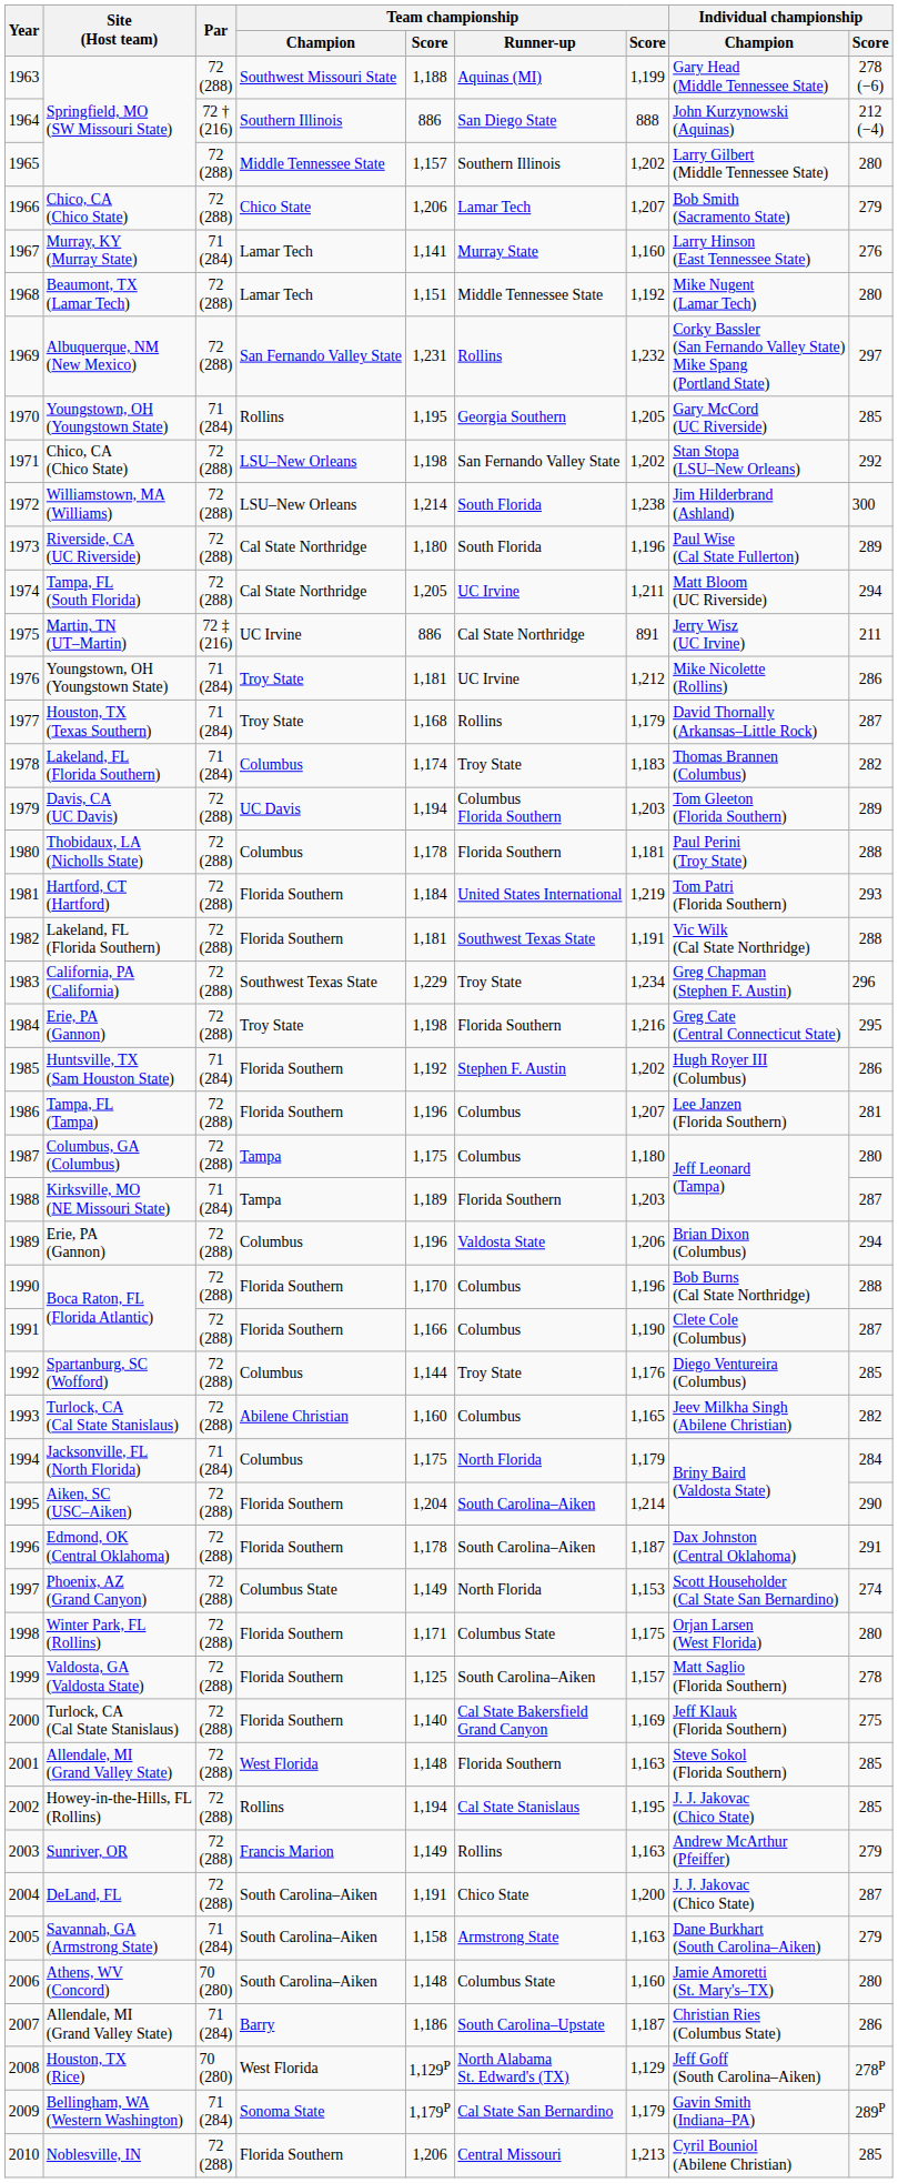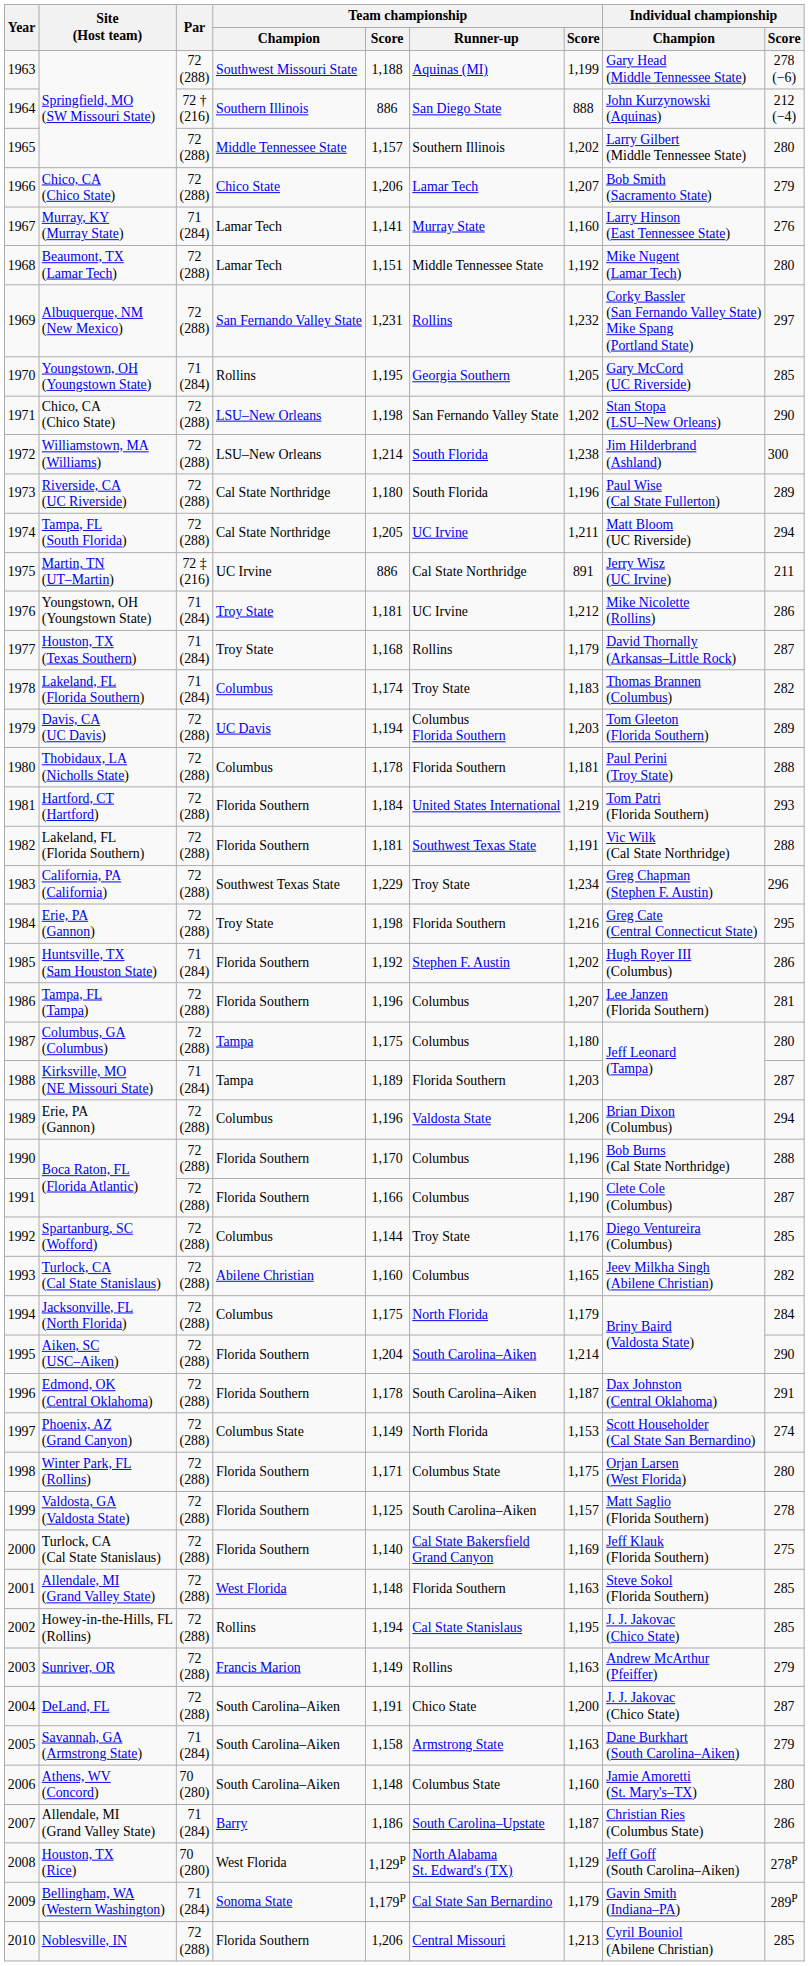1971 | Individual championship / Score: 292 -> 290
1994 | Par: 71 (284) -> 72 (288)
